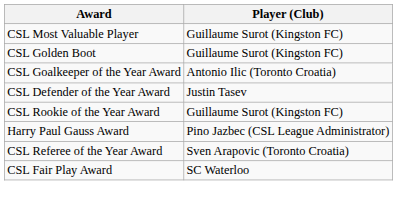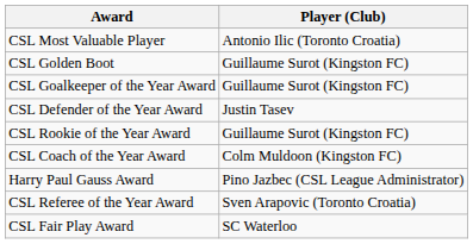CSL Most Valuable Player | Player (Club): Guillaume Surot (Kingston FC) -> Antonio Ilic (Toronto Croatia)
CSL Goalkeeper of the Year Award | Player (Club): Antonio Ilic (Toronto Croatia) -> Guillaume Surot (Kingston FC)
+ row: CSL Coach of the Year Award | Colm Muldoon (Kingston FC)
